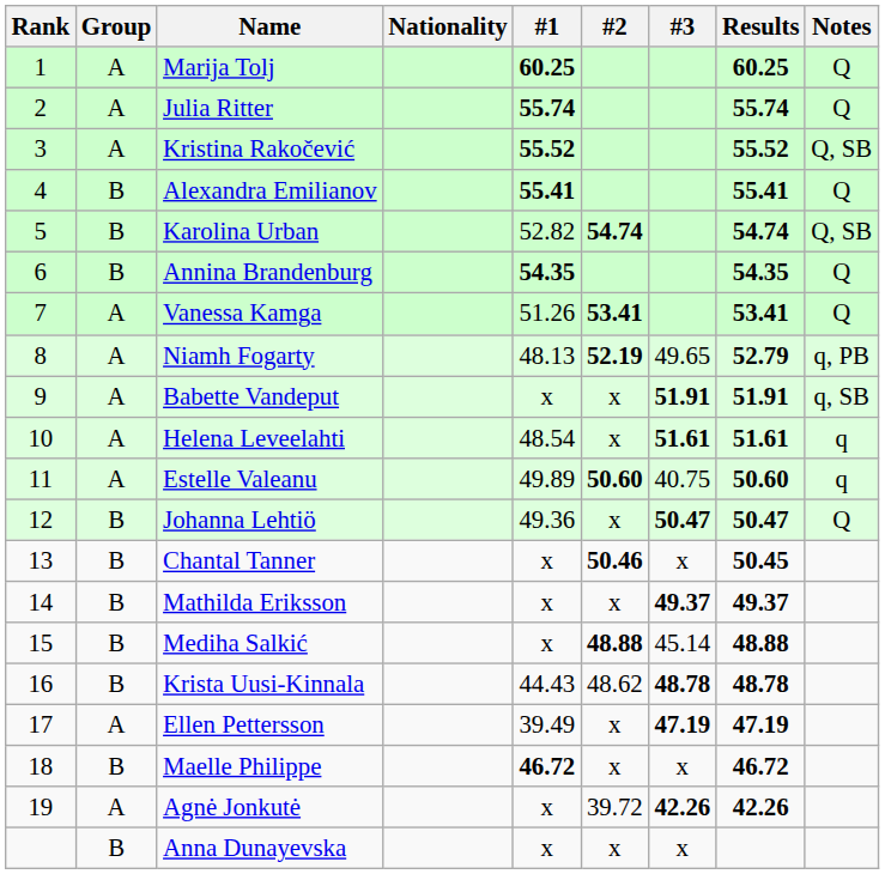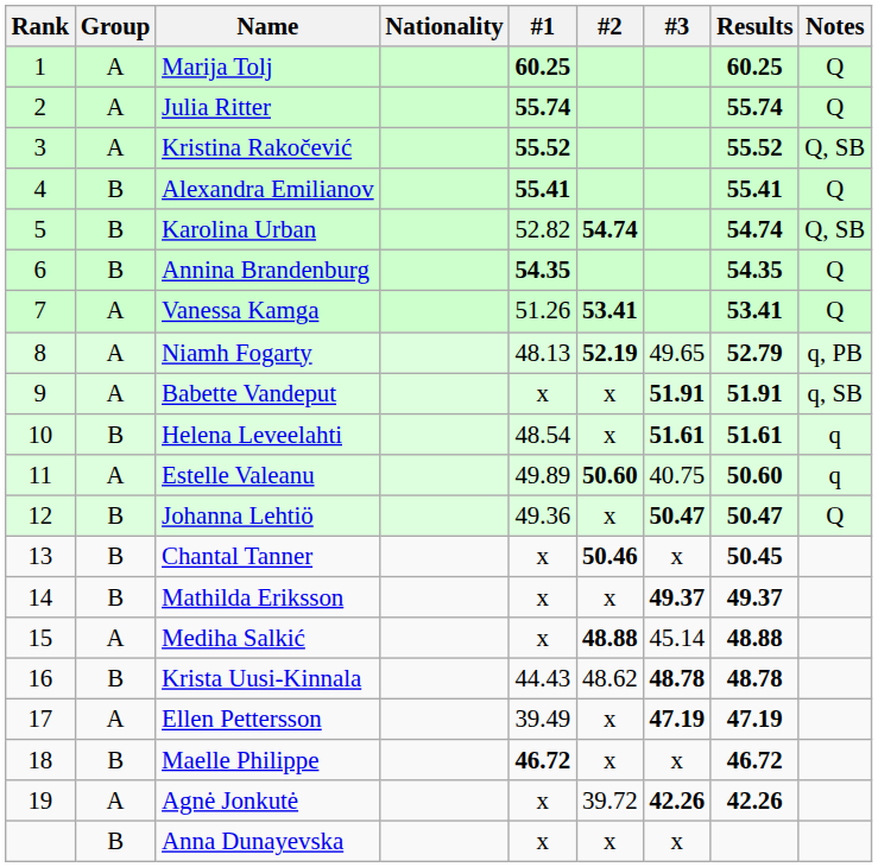Helena Leveelahti | Group: A -> B
Mediha Salkić | Group: B -> A
